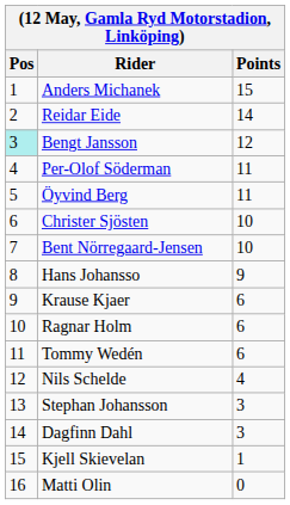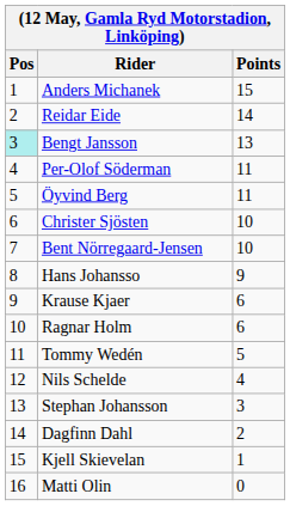Bengt Jansson | Points: 12 -> 13
Tommy Wedén | Points: 6 -> 5
Dagfinn Dahl | Points: 3 -> 2
